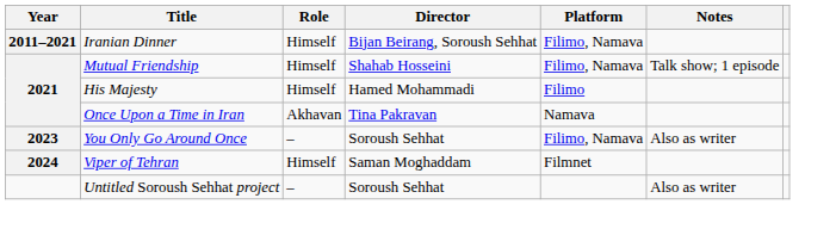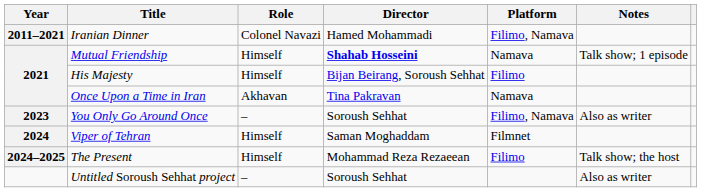Iranian Dinner | Role: Himself -> Colonel Navazi
Iranian Dinner | Director: Bijan Beirang, Soroush Sehhat -> Hamed Mohammadi
Mutual Friendship | Director: normal -> bold
Mutual Friendship | Platform: Filimo, Namava -> Namava
His Majesty | Director: Hamed Mohammadi -> Bijan Beirang, Soroush Sehhat
+ row: 2024–2025 | The Present | Himself | Mohammad Reza Rezaeean | Filimo | Talk show; the host
